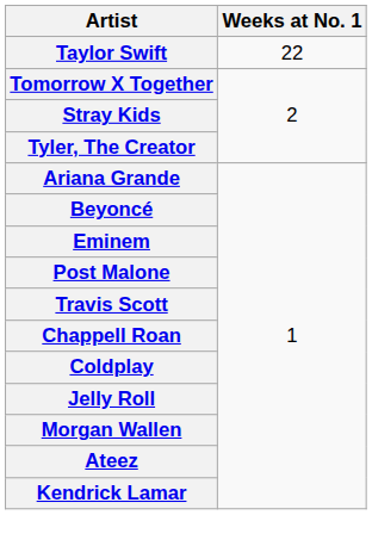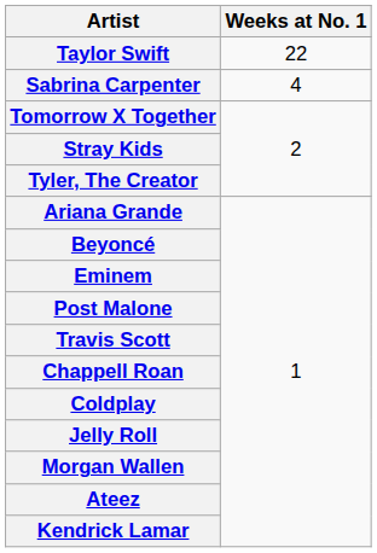+ row: Sabrina Carpenter | 4
